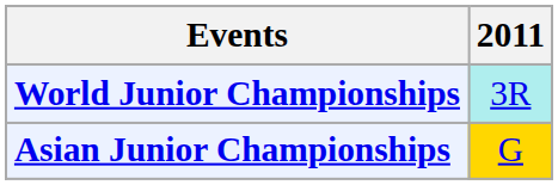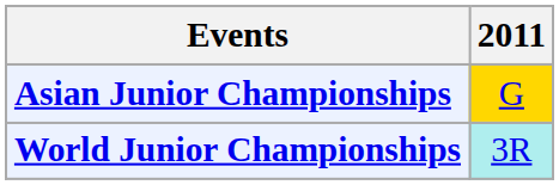rows swapped: Asian Junior Championships <-> World Junior Championships
